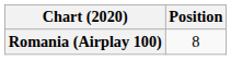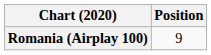Romania (Airplay 100) | Position: 8 -> 9
